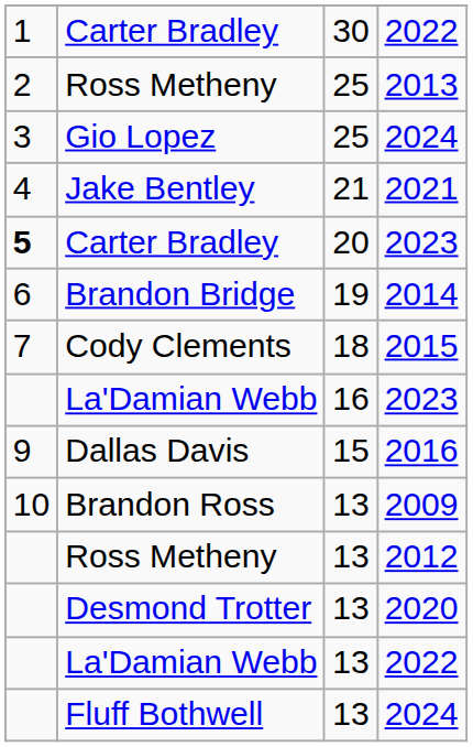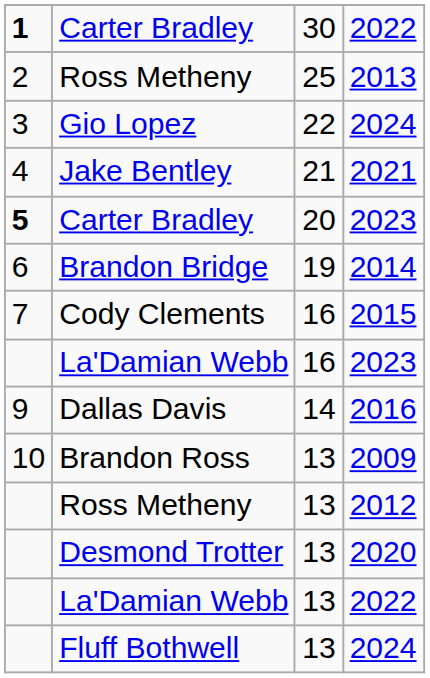Carter Bradley / 2022 | column 1: normal -> bold
Gio Lopez | column 3: 25 -> 22
Cody Clements | column 3: 18 -> 16
Dallas Davis | column 3: 15 -> 14
